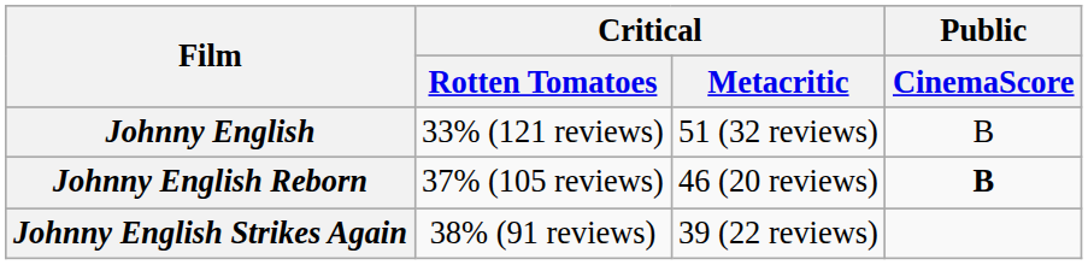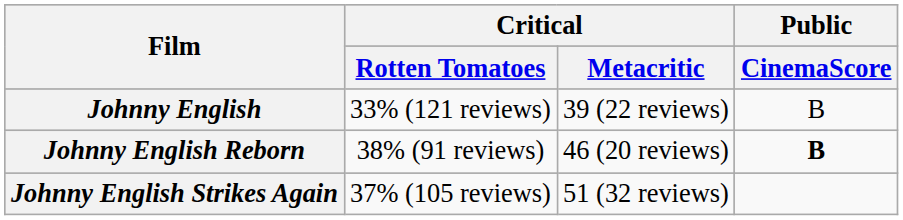Johnny English | Critical / Metacritic: 51 (32 reviews) -> 39 (22 reviews)
Johnny English Reborn | Critical / Rotten Tomatoes: 37% (105 reviews) -> 38% (91 reviews)
Johnny English Strikes Again | Critical / Rotten Tomatoes: 38% (91 reviews) -> 37% (105 reviews)
Johnny English Strikes Again | Critical / Metacritic: 39 (22 reviews) -> 51 (32 reviews)
